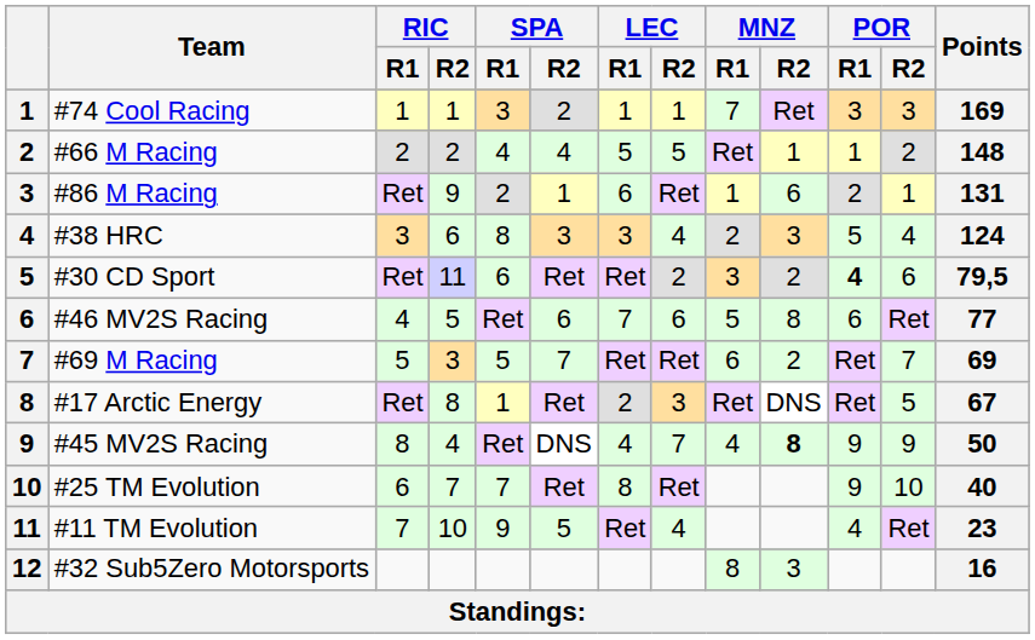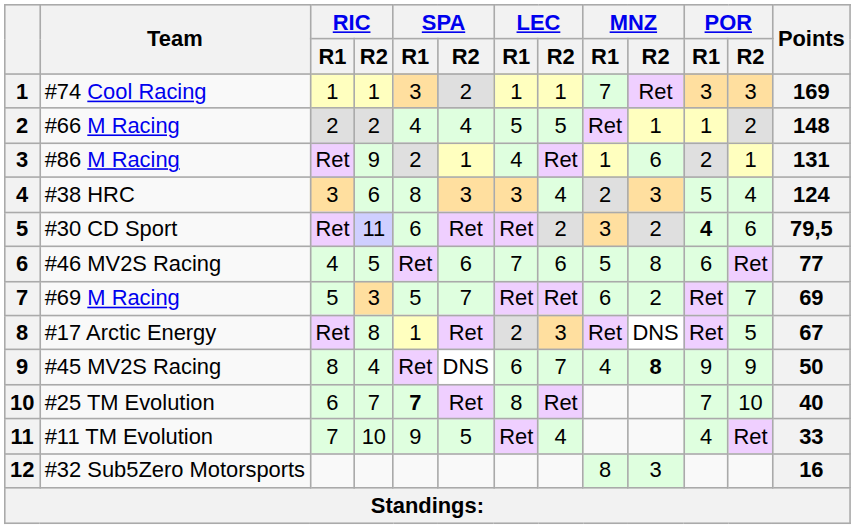#86 M Racing | LEC / R1: 6 -> 4
#45 MV2S Racing | LEC / R1: 4 -> 6
#25 TM Evolution | SPA / R1: normal -> bold
#25 TM Evolution | POR / R1: 9 -> 7
#11 TM Evolution | Points: 23 -> 33
